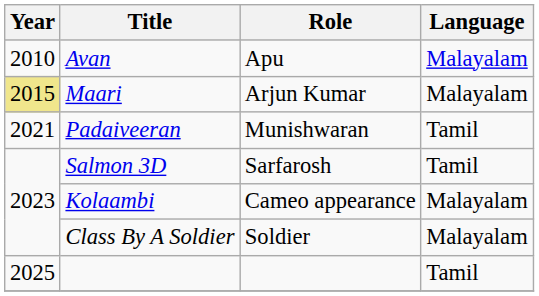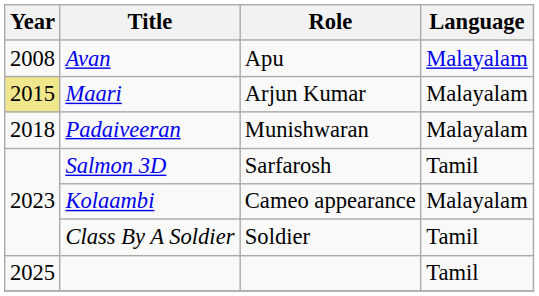Avan | Year: 2010 -> 2008
Padaiveeran | Year: 2021 -> 2018
Padaiveeran | Language: Tamil -> Malayalam
Class By A Soldier | Language: Malayalam -> Tamil
